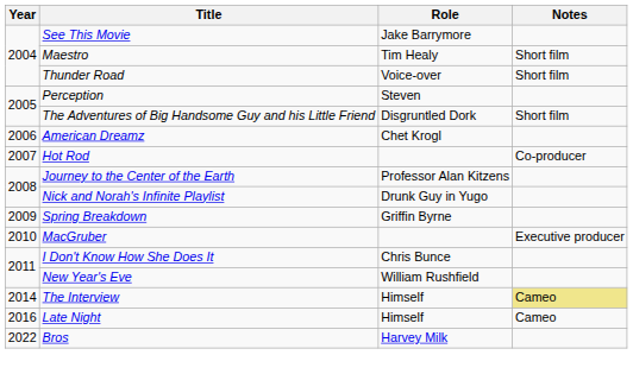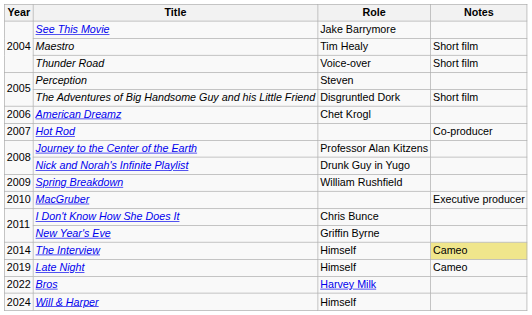Spring Breakdown | Role: Griffin Byrne -> William Rushfield
New Year's Eve | Role: William Rushfield -> Griffin Byrne
Late Night | Year: 2016 -> 2019
+ row: 2024 | Will & Harper | Himself
